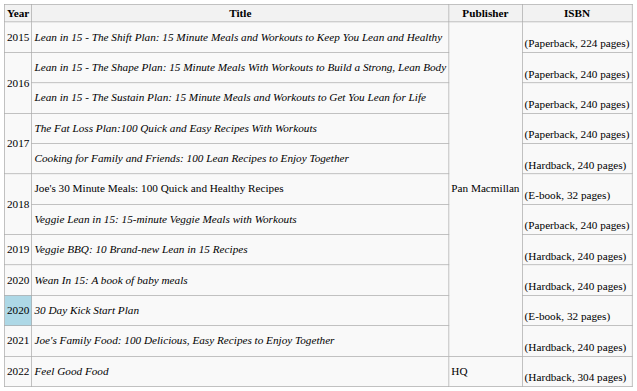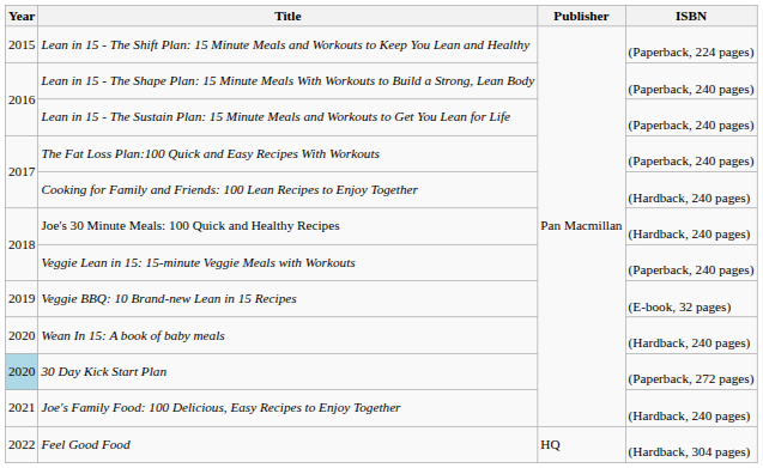Joe's 30 Minute Meals: 100 Quick and Healthy Recipes | ISBN: (E-book, 32 pages) -> (Hardback, 240 pages)
Veggie BBQ: 10 Brand-new Lean in 15 Recipes | ISBN: (Hardback, 240 pages) -> (E-book, 32 pages)
30 Day Kick Start Plan | ISBN: (E-book, 32 pages) -> (Paperback, 272 pages)
